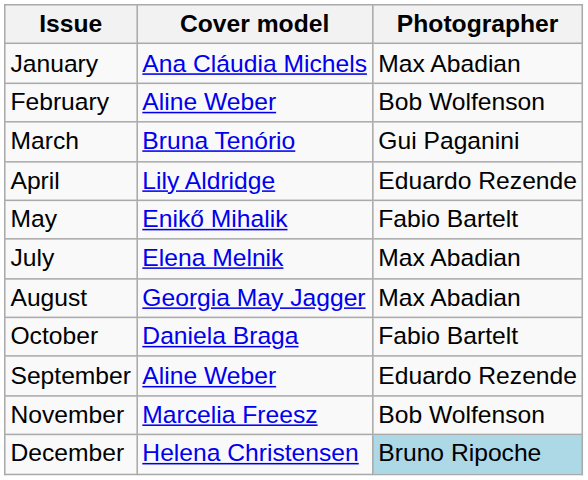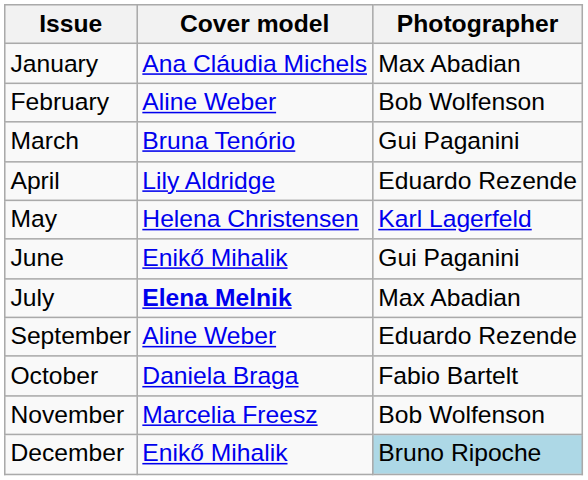May | Cover model: Enikő Mihalik -> Helena Christensen
May | Photographer: Fabio Bartelt -> Karl Lagerfeld
+ row: June | Enikő Mihalik | Gui Paganini
July | Cover model: normal -> bold
- row: August | Georgia May Jagger | Max Abadian
rows swapped: September <-> October
December | Cover model: Helena Christensen -> Enikő Mihalik
